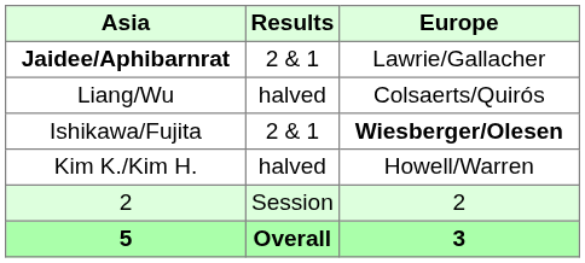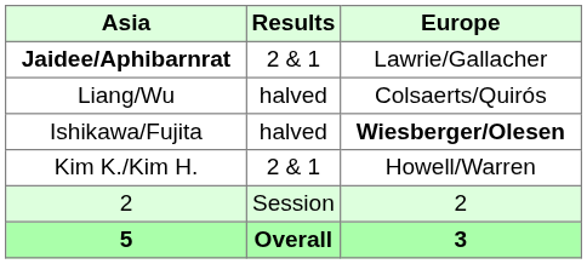Ishikawa/Fujita | Results: 2 & 1 -> halved
Kim K./Kim H. | Results: halved -> 2 & 1
